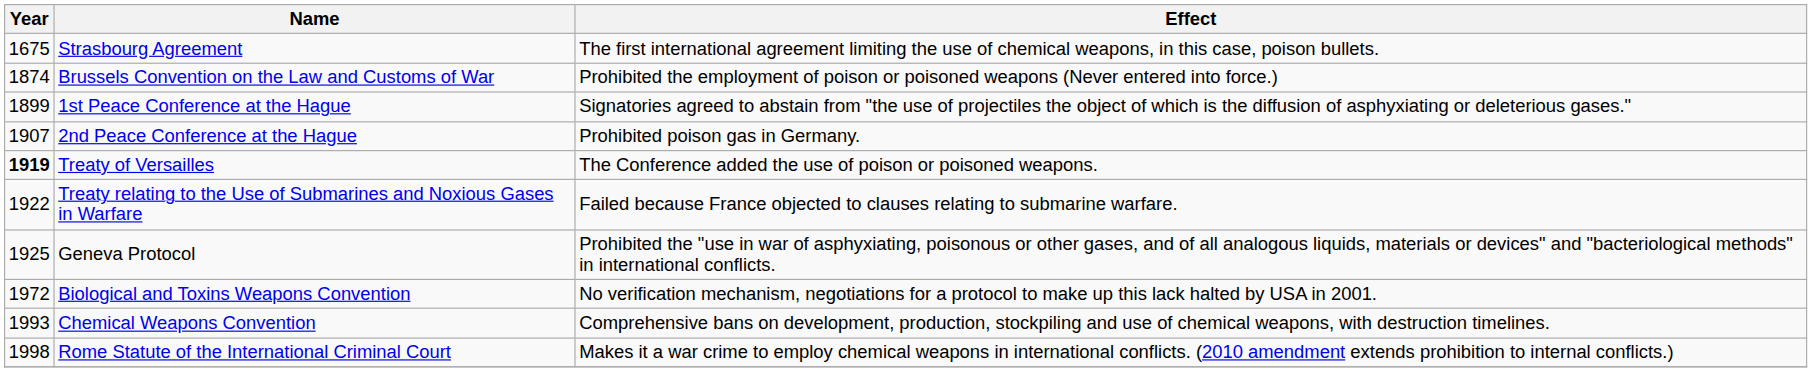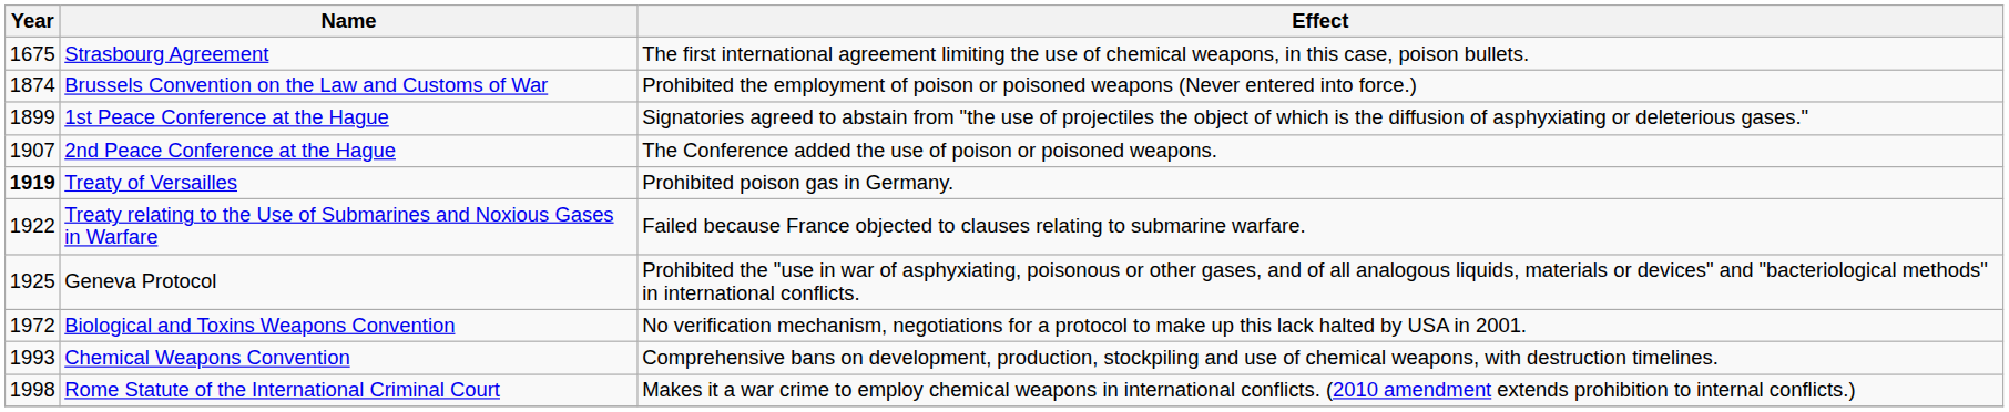2nd Peace Conference at the Hague | Effect: Prohibited poison gas in Germany. -> The Conference added the use of poison or poisoned weapons.
Treaty of Versailles | Effect: The Conference added the use of poison or poisoned weapons. -> Prohibited poison gas in Germany.
